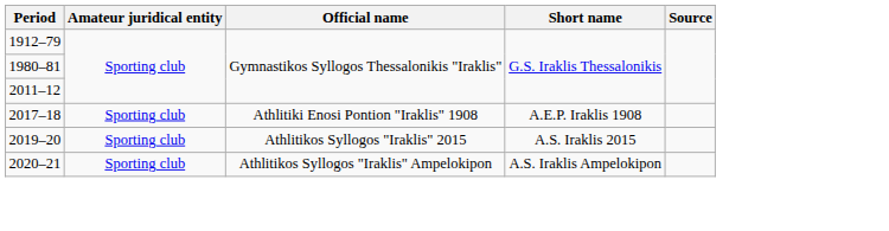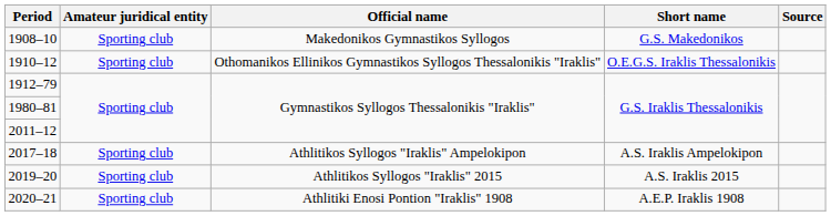+ row: 1908–10 | Sporting club | Makedonikos Gymnastikos Syllogos | G.S. Makedonikos
+ row: 1910–12 | Sporting club | Othomanikos Ellinikos Gymnastikos Syllogos Thessalonikis "Iraklis" | O.E.G.S. Iraklis Thessalonikis
2017–18 | Official name: Athlitiki Enosi Pontion "Iraklis" 1908 -> Athlitikos Syllogos "Iraklis" Ampelokipon
2017–18 | Short name: A.E.P. Iraklis 1908 -> A.S. Iraklis Ampelokipon
2020–21 | Official name: Athlitikos Syllogos "Iraklis" Ampelokipon -> Athlitiki Enosi Pontion "Iraklis" 1908
2020–21 | Short name: A.S. Iraklis Ampelokipon -> A.E.P. Iraklis 1908
